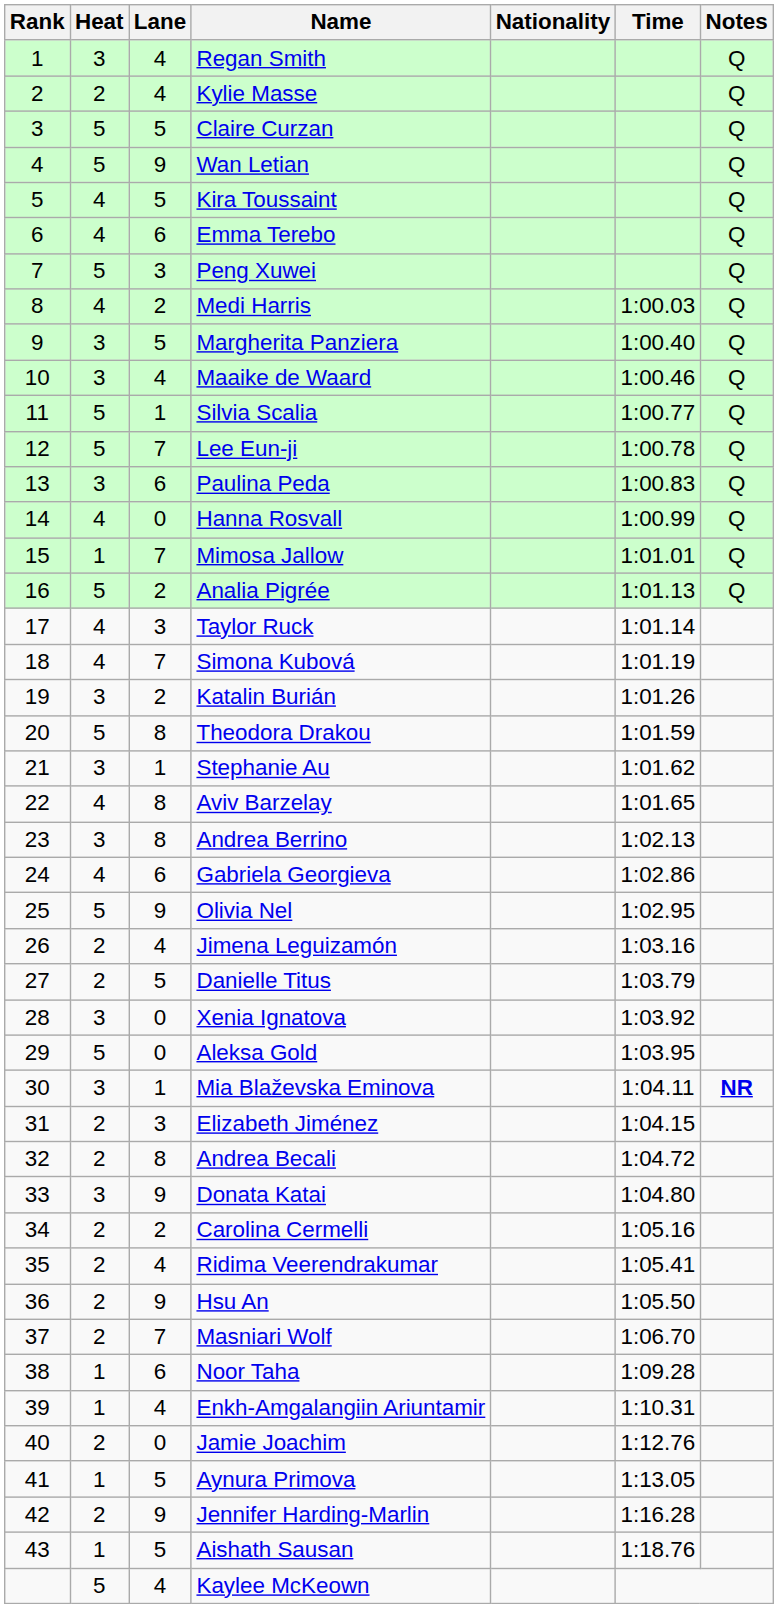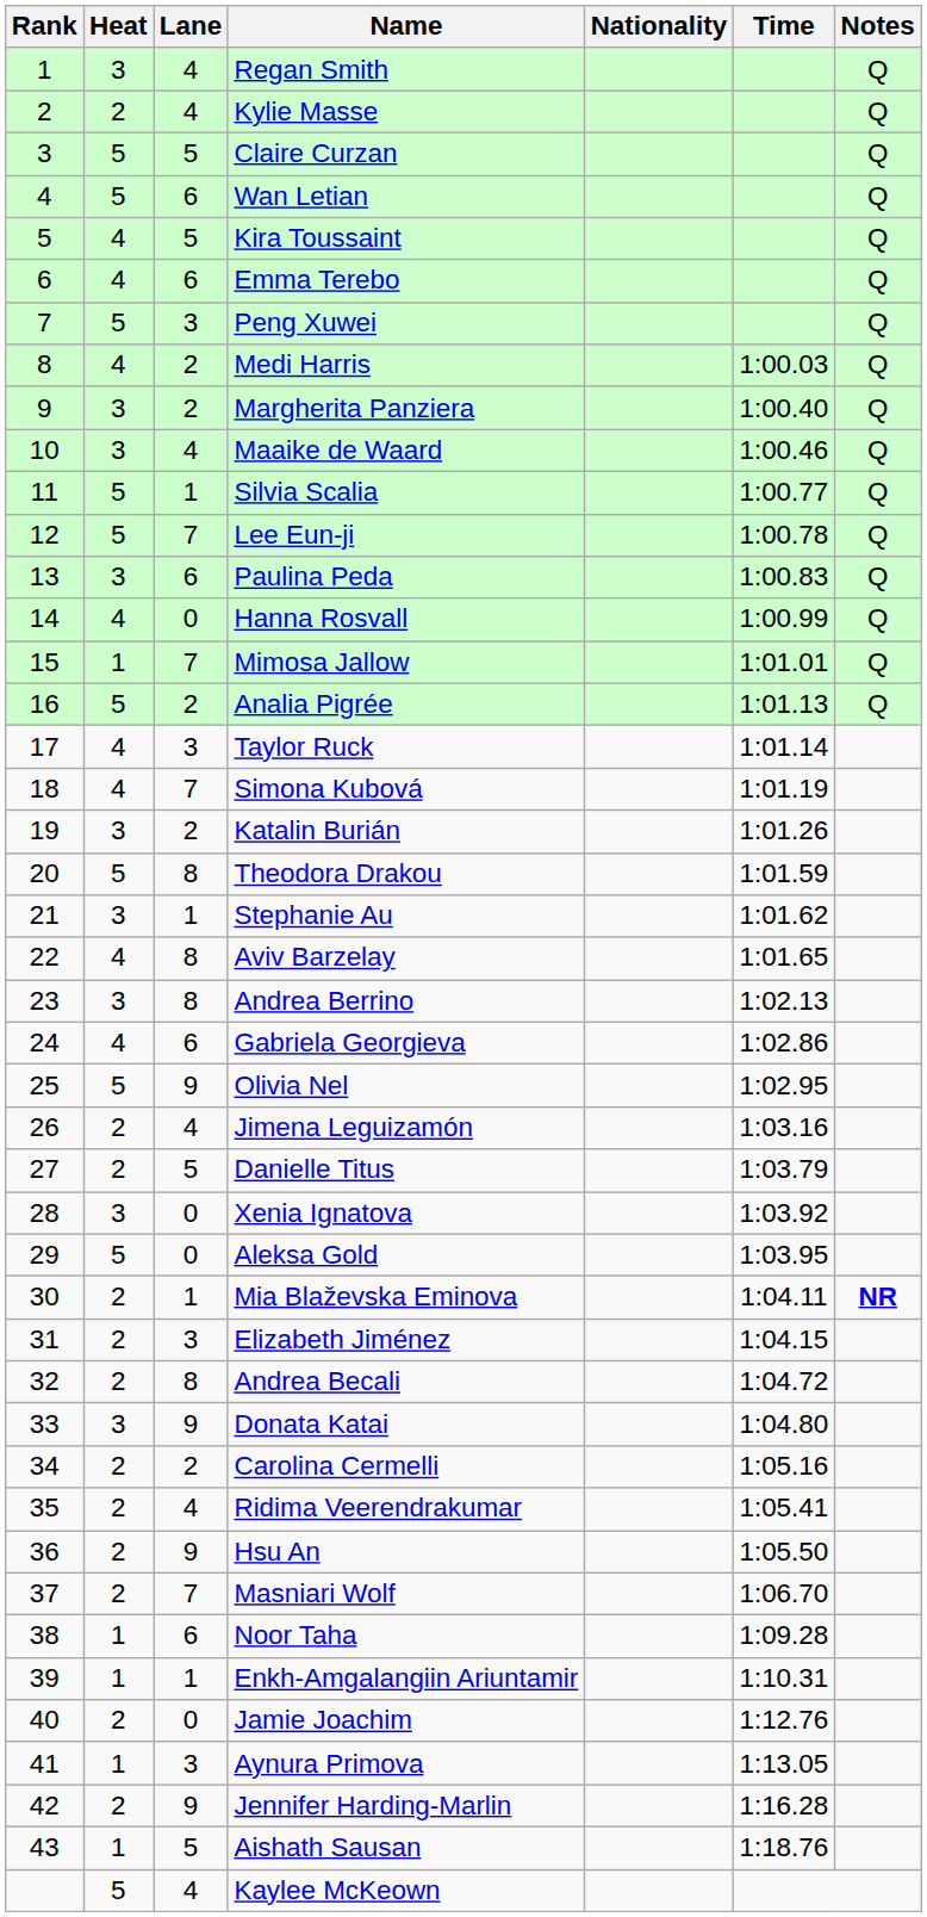Wan Letian | Lane: 9 -> 6
Margherita Panziera | Lane: 5 -> 2
Mia Blaževska Eminova | Heat: 3 -> 2
Enkh-Amgalangiin Ariuntamir | Lane: 4 -> 1
Aynura Primova | Lane: 5 -> 3
